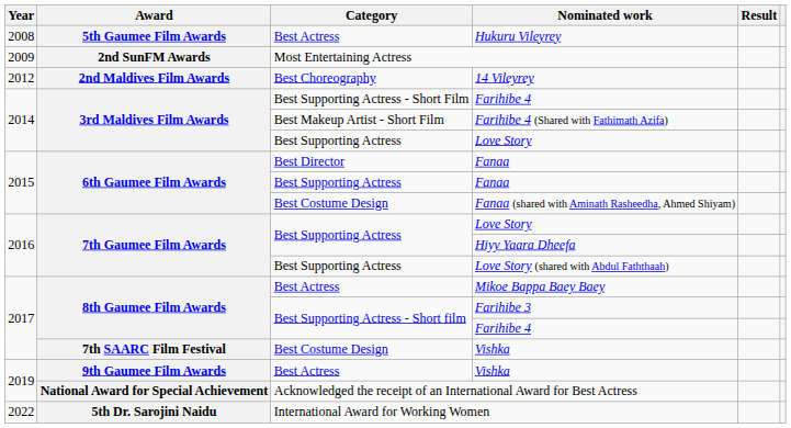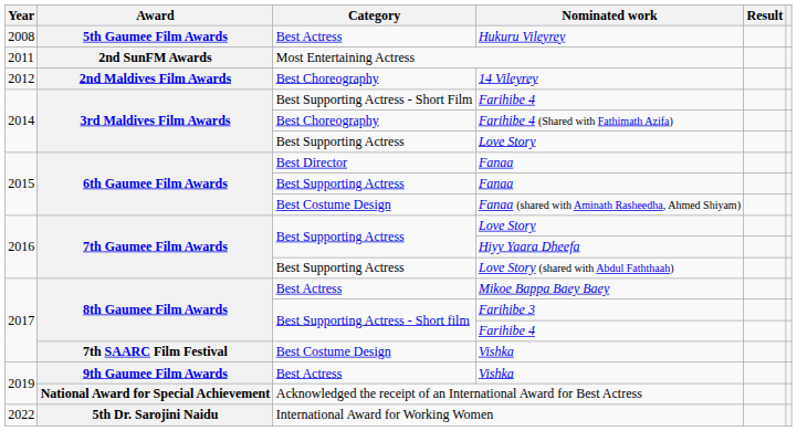Most Entertaining Actress | Year: 2009 -> 2011
Farihibe 4 (Shared with Fathimath Azifa) | Category: Best Makeup Artist - Short Film -> Best Choreography
